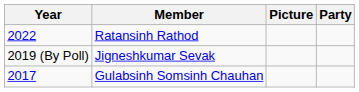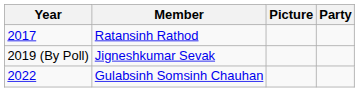Ratansinh Rathod | Year: 2022 -> 2017
Gulabsinh Somsinh Chauhan | Year: 2017 -> 2022
